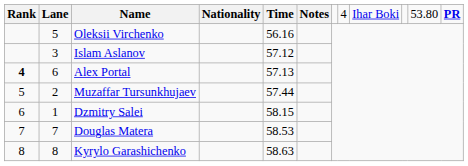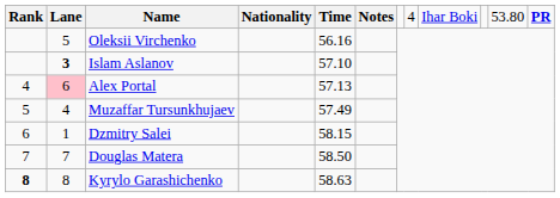Islam Aslanov | column 2: normal -> bold
Islam Aslanov | column 5: 57.12 -> 57.10
Alex Portal | column 1: bold -> normal
Alex Portal | column 2: no background -> pink background
Muzaffar Tursunkhujaev | column 2: 2 -> 4
Muzaffar Tursunkhujaev | column 5: 57.44 -> 57.49
Douglas Matera | column 5: 58.53 -> 58.50
Kyrylo Garashichenko | column 1: normal -> bold
